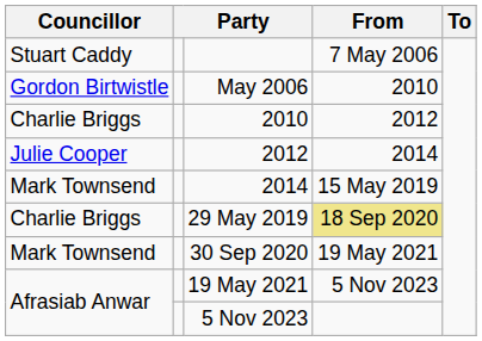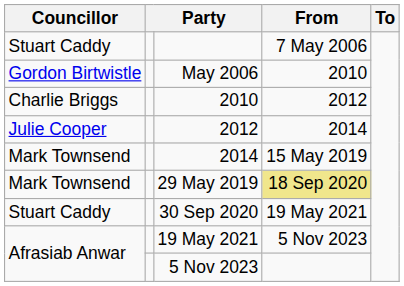29 May 2019 | Councillor: Charlie Briggs -> Mark Townsend
30 Sep 2020 | Councillor: Mark Townsend -> Stuart Caddy
